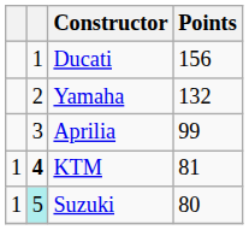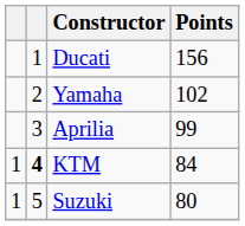Yamaha | Points: 132 -> 102
KTM | Points: 81 -> 84
Suzuki | column 2: paleturquoise background -> no background
